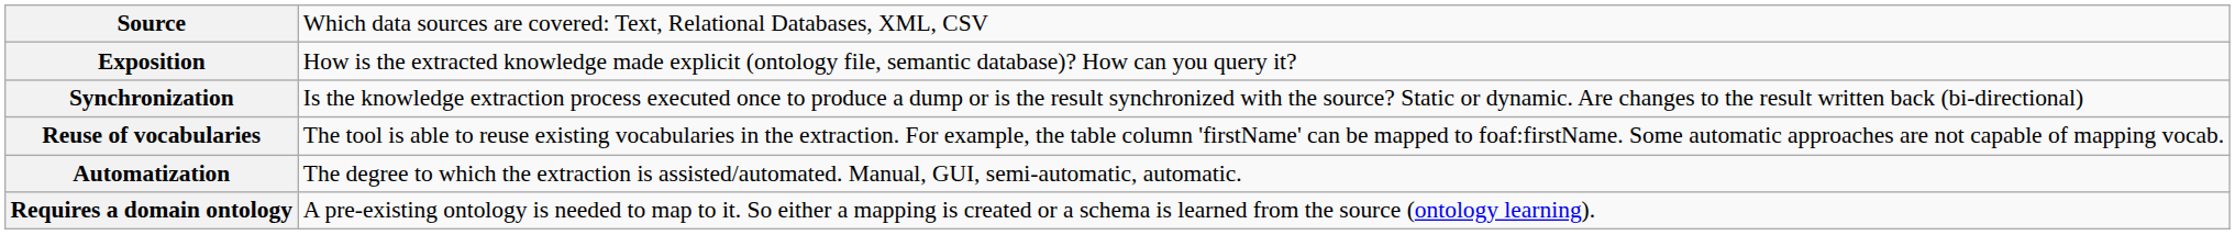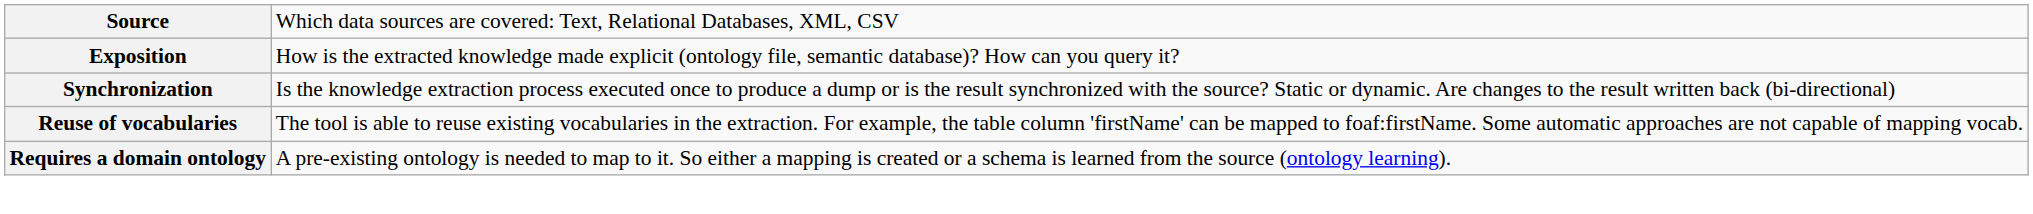- row: Automatization | The degree to which the extraction is assisted/automated. Manual, GUI, semi-automatic, automatic.
